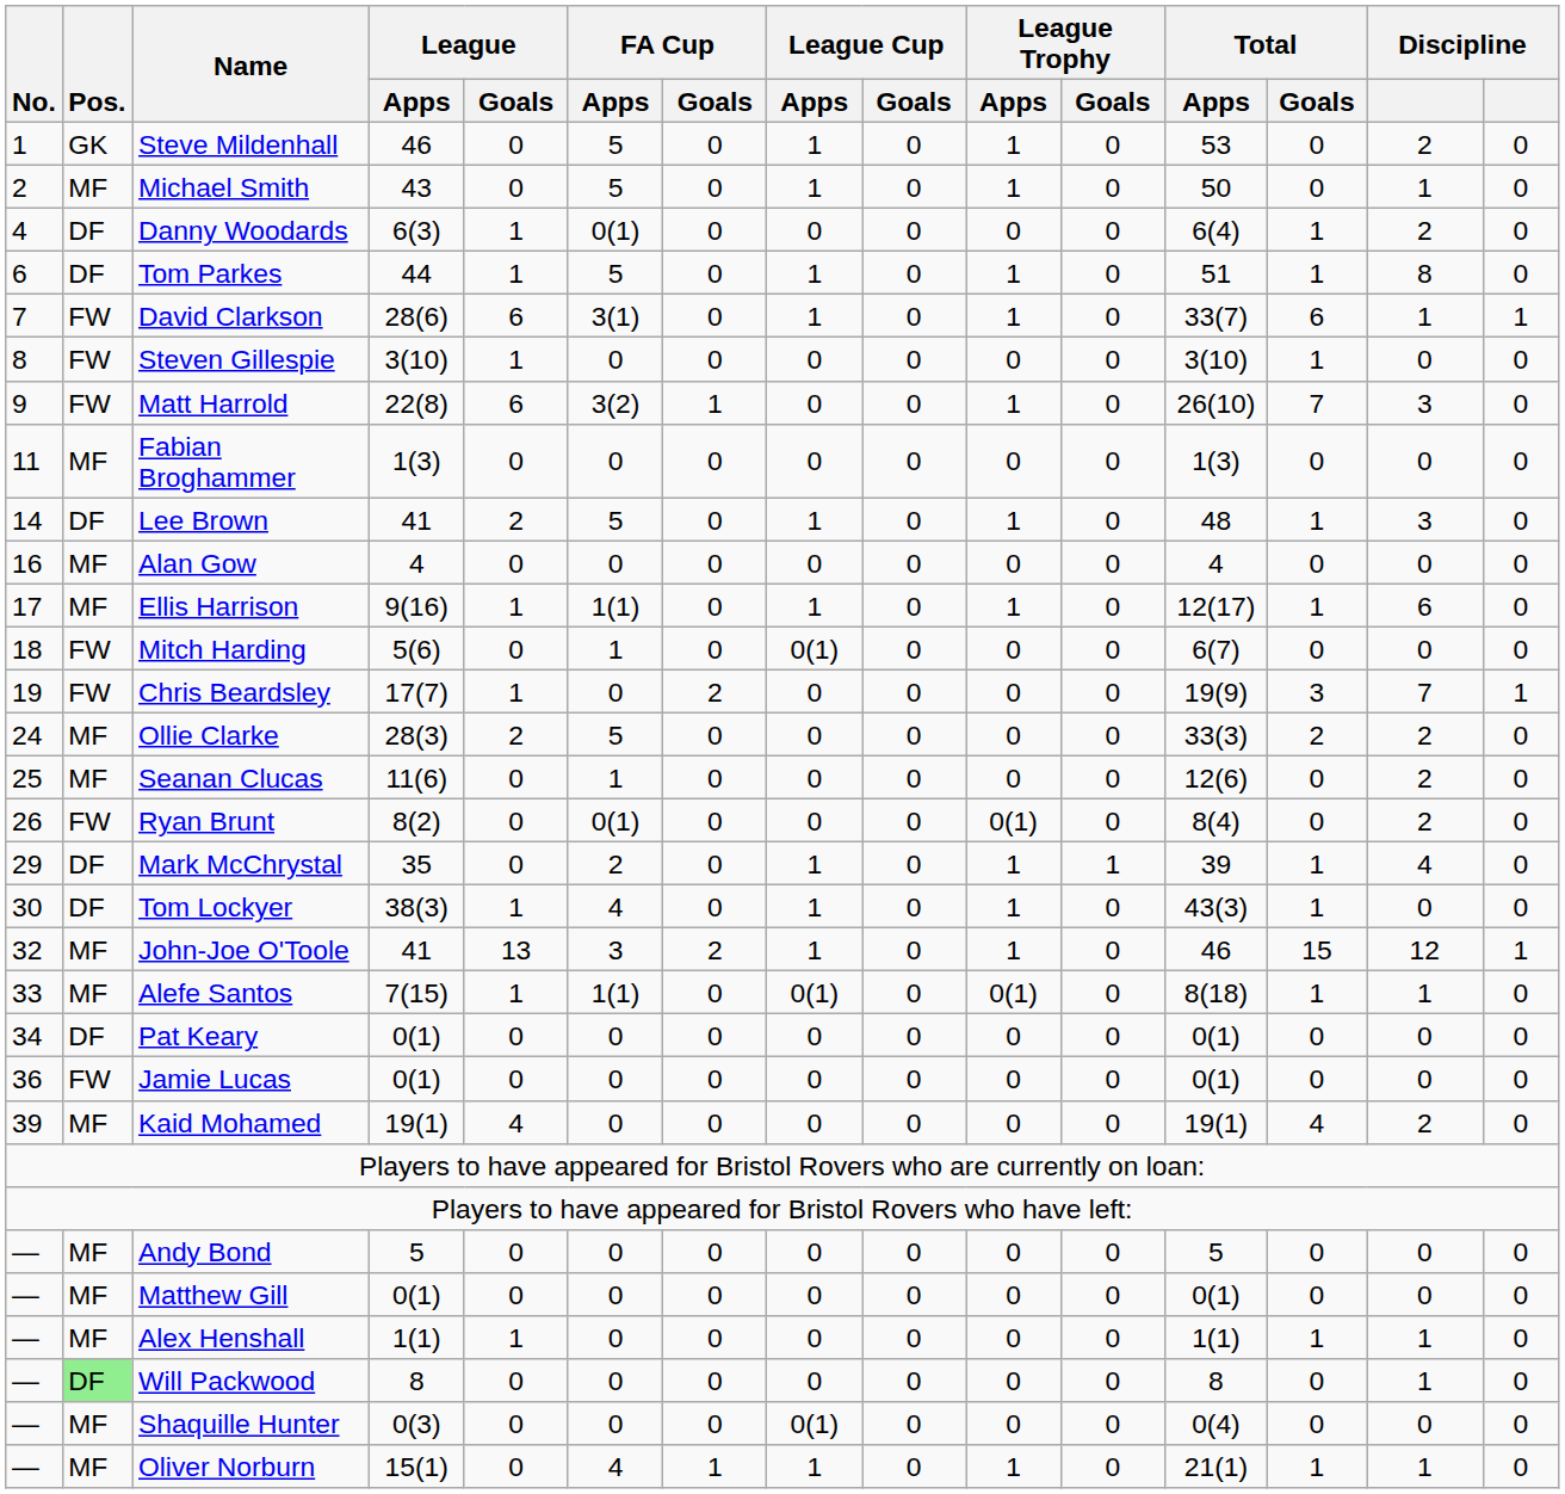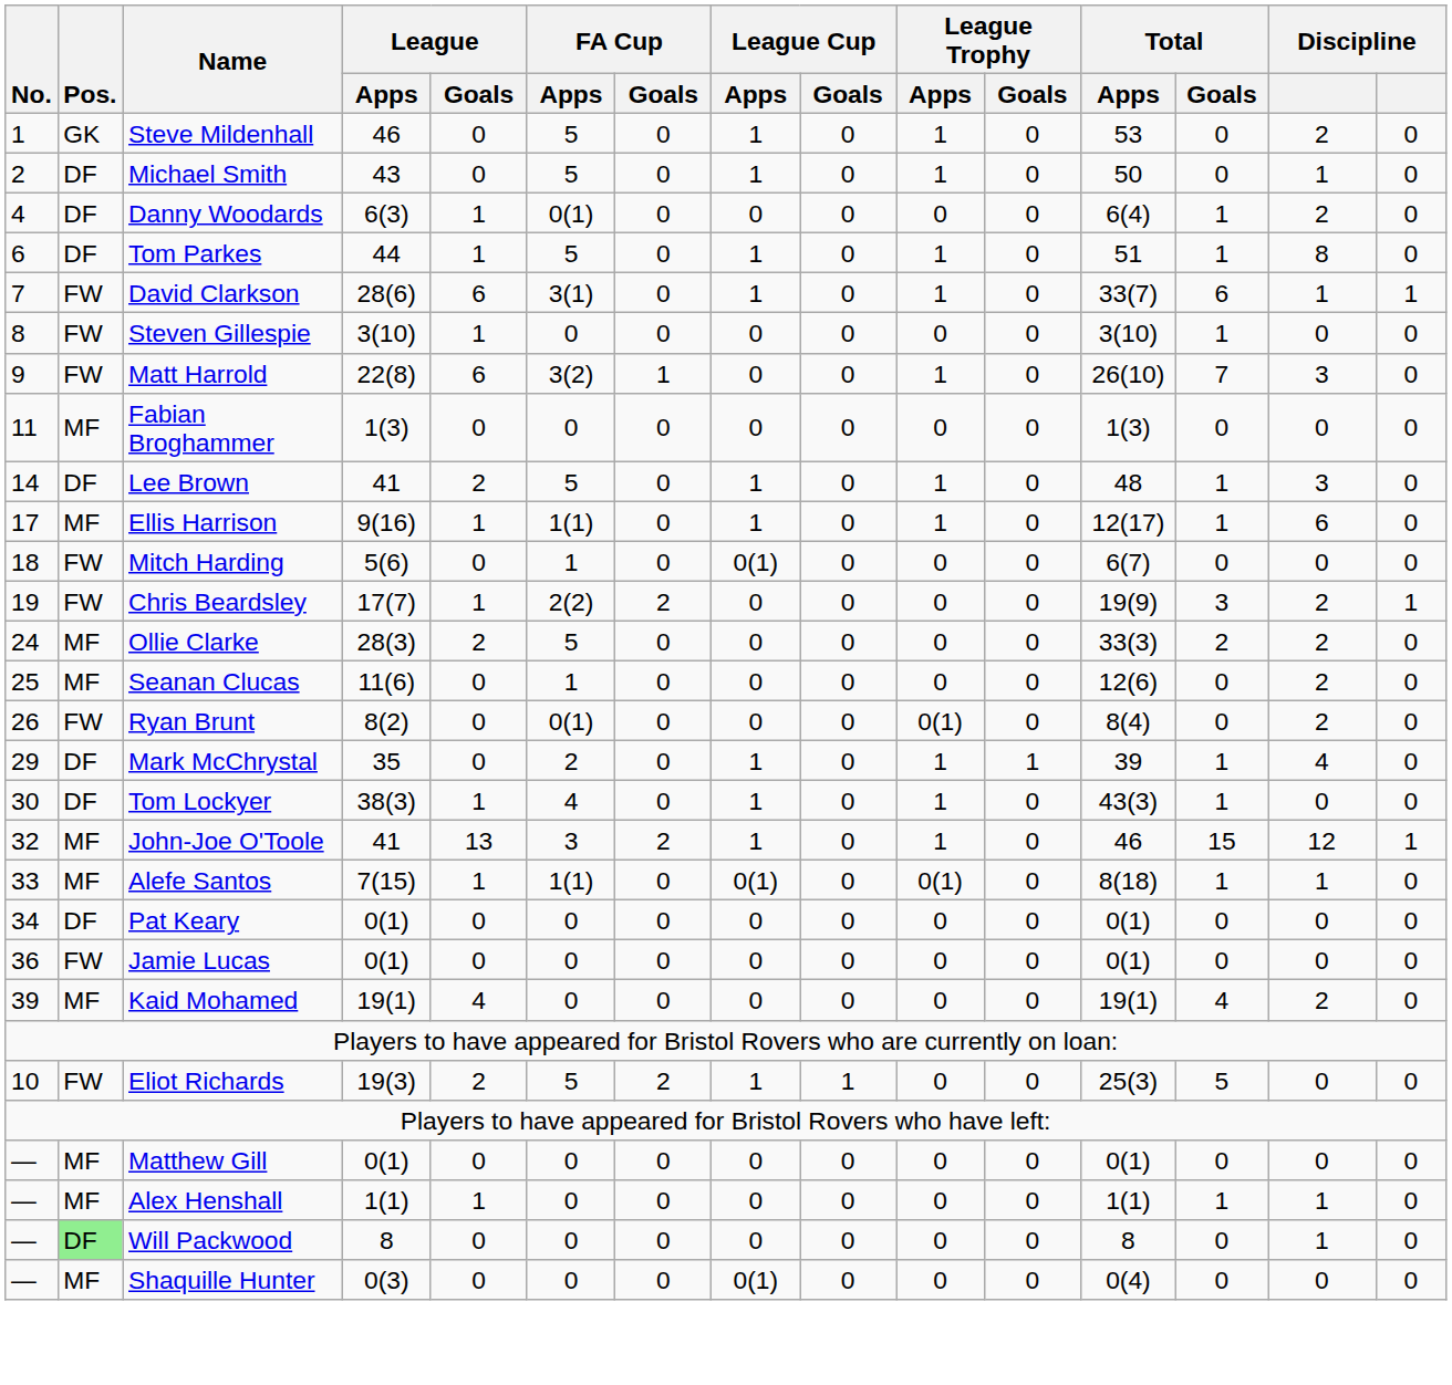Michael Smith | Pos.: MF -> DF
- row: 16 | MF | Alan Gow | 4 | 0 | 0 | 0 | 0 | 0 | 0 | 0 | 4 | 0 | 0 | 0
Chris Beardsley | FA Cup / Apps: 0 -> 2(2)
Chris Beardsley | column 14: 7 -> 2
+ row: 10 | FW | Eliot Richards | 19(3) | 2 | 5 | 2 | 1 | 1 | 0 | 0 | 25(3) | 5 | 0 | 0
- row: — | MF | Andy Bond | 5 | 0 | 0 | 0 | 0 | 0 | 0 | 0 | 5 | 0 | 0 | 0
- row: — | MF | Oliver Norburn | 15(1) | 0 | 4 | 1 | 1 | 0 | 1 | 0 | 21(1) | 1 | 1 | 0
